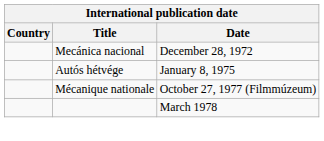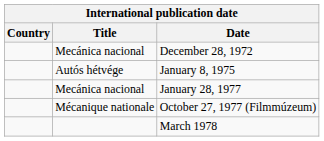+ row: Mecánica nacional | January 28, 1977
